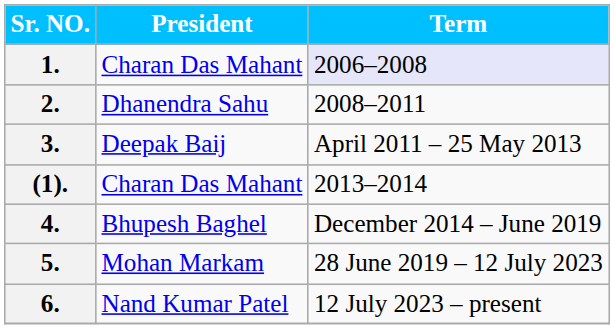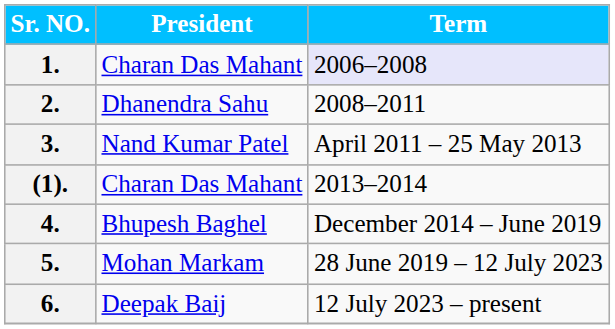3. | President: Deepak Baij -> Nand Kumar Patel
6. | President: Nand Kumar Patel -> Deepak Baij
